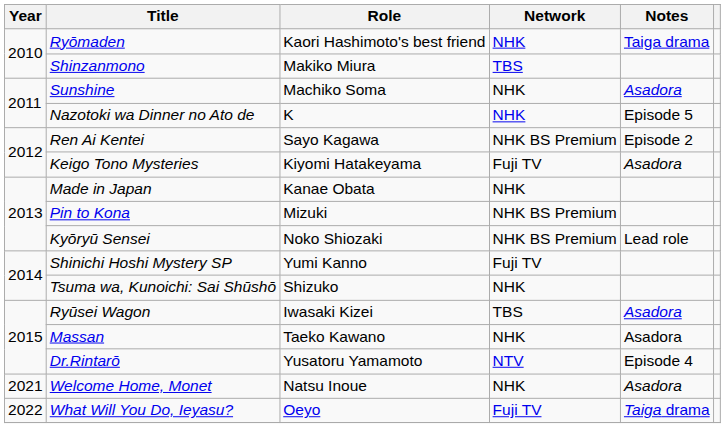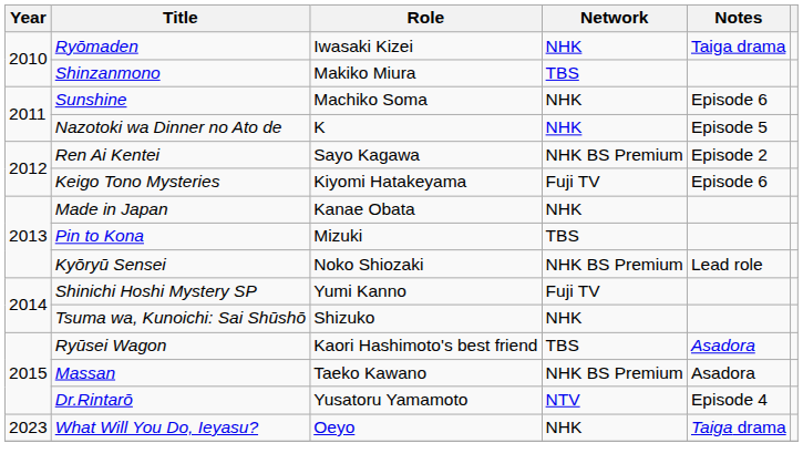Ryōmaden | Role: Kaori Hashimoto's best friend -> Iwasaki Kizei
Sunshine | Notes: Asadora -> Episode 6
Keigo Tono Mysteries | Notes: Asadora -> Episode 6
Pin to Kona | Network: NHK BS Premium -> TBS
Ryūsei Wagon | Role: Iwasaki Kizei -> Kaori Hashimoto's best friend
Massan | Network: NHK -> NHK BS Premium
- row: 2021 | Welcome Home, Monet | Natsu Inoue | NHK | Asadora
What Will You Do, Ieyasu? | Year: 2022 -> 2023
What Will You Do, Ieyasu? | Network: Fuji TV -> NHK
